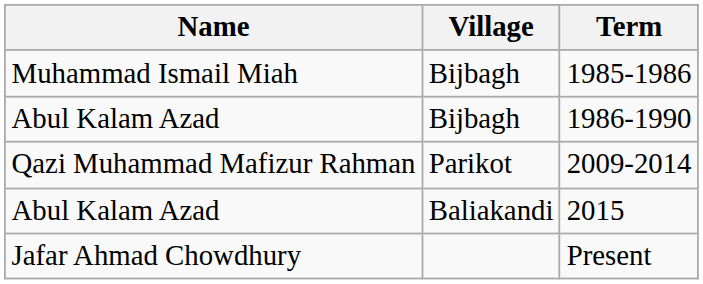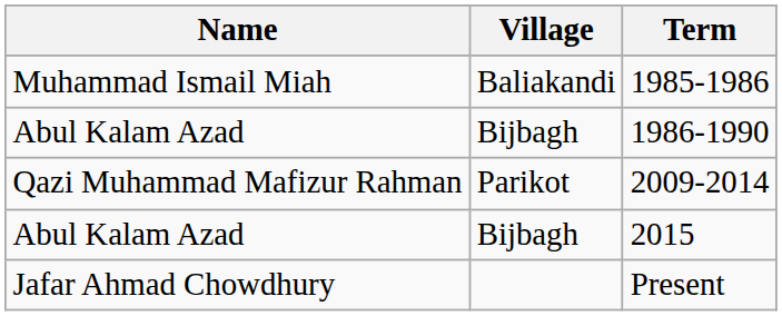1985-1986 | Village: Bijbagh -> Baliakandi
2015 | Village: Baliakandi -> Bijbagh
